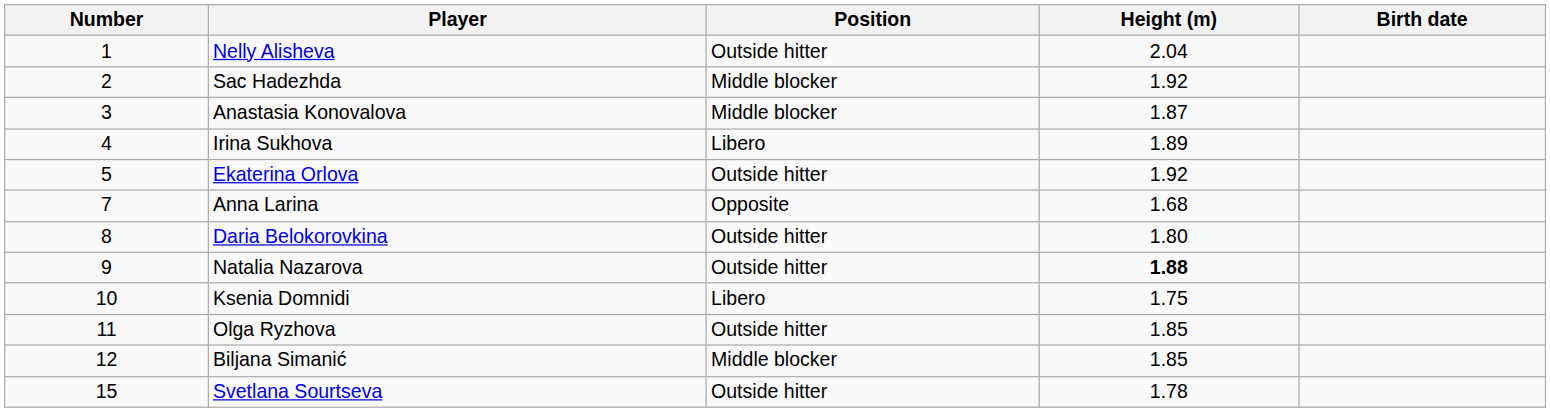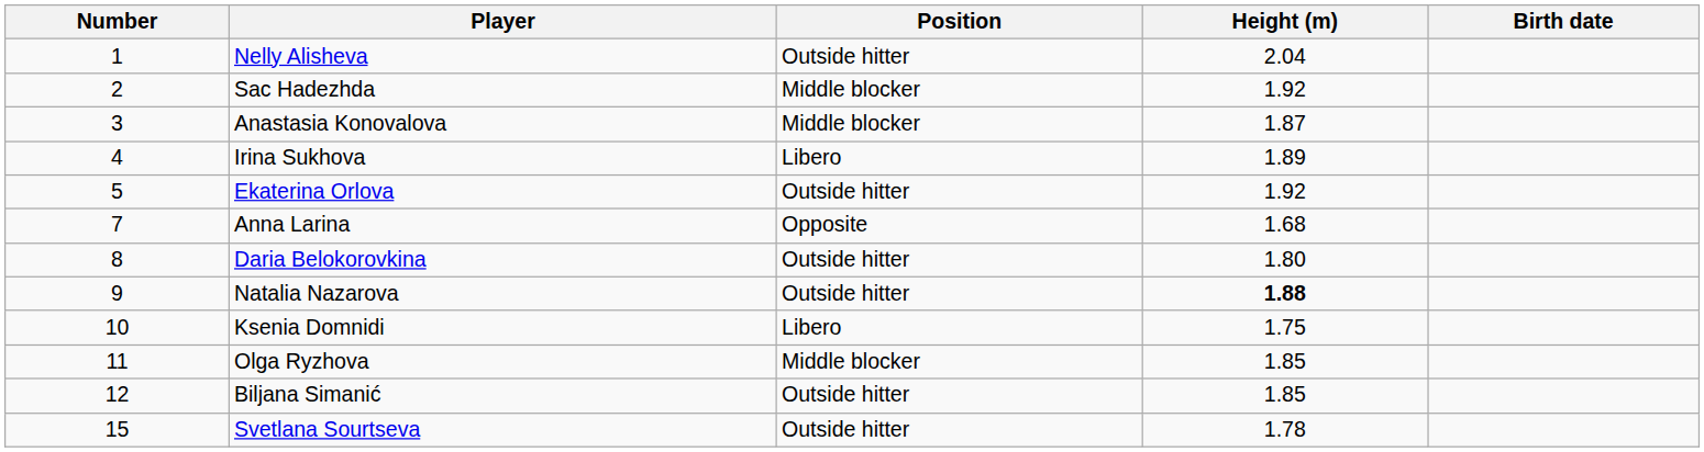Olga Ryzhova | Position: Outside hitter -> Middle blocker
Biljana Simanić | Position: Middle blocker -> Outside hitter
